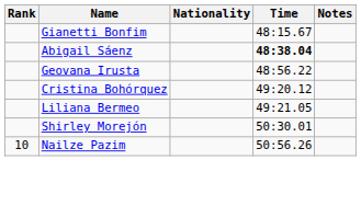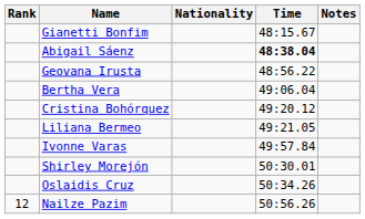+ row: Bertha Vera | 49:06.04
+ row: Ivonne Varas | 49:57.84
+ row: Oslaidis Cruz | 50:34.26
Nailze Pazim | Rank: 10 -> 12
